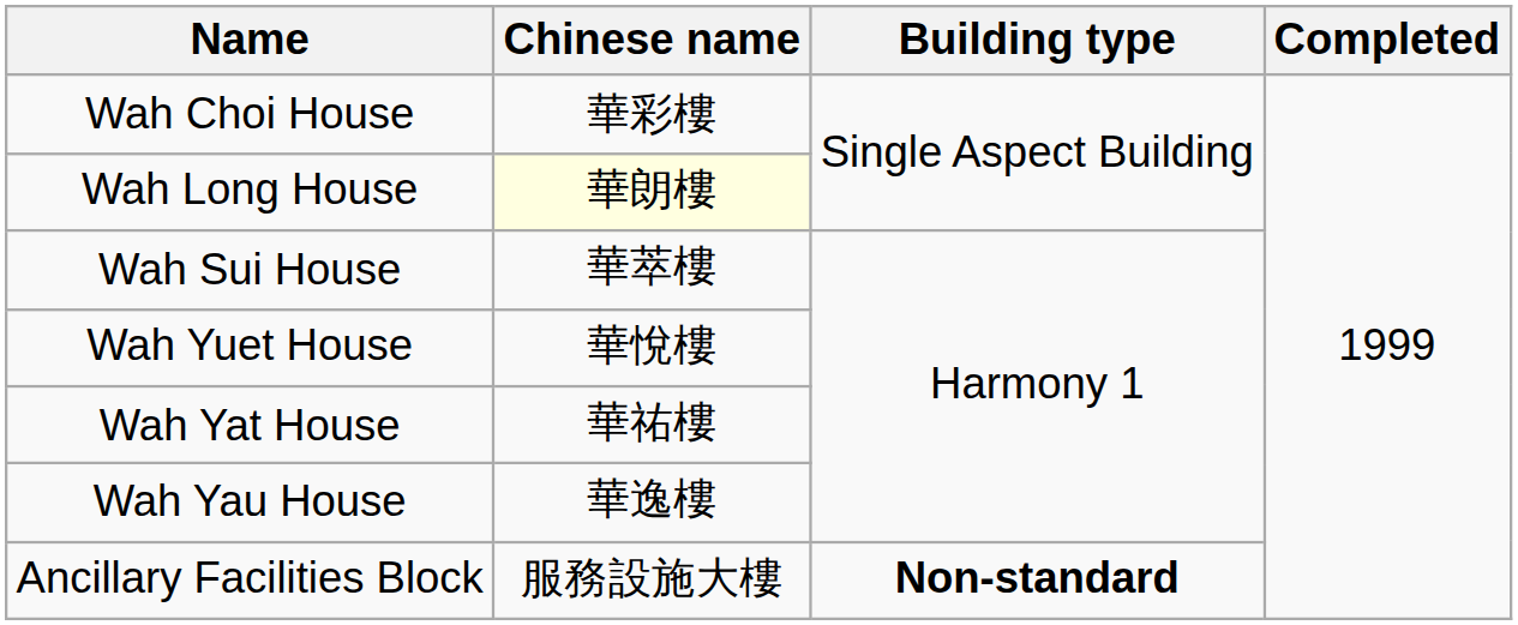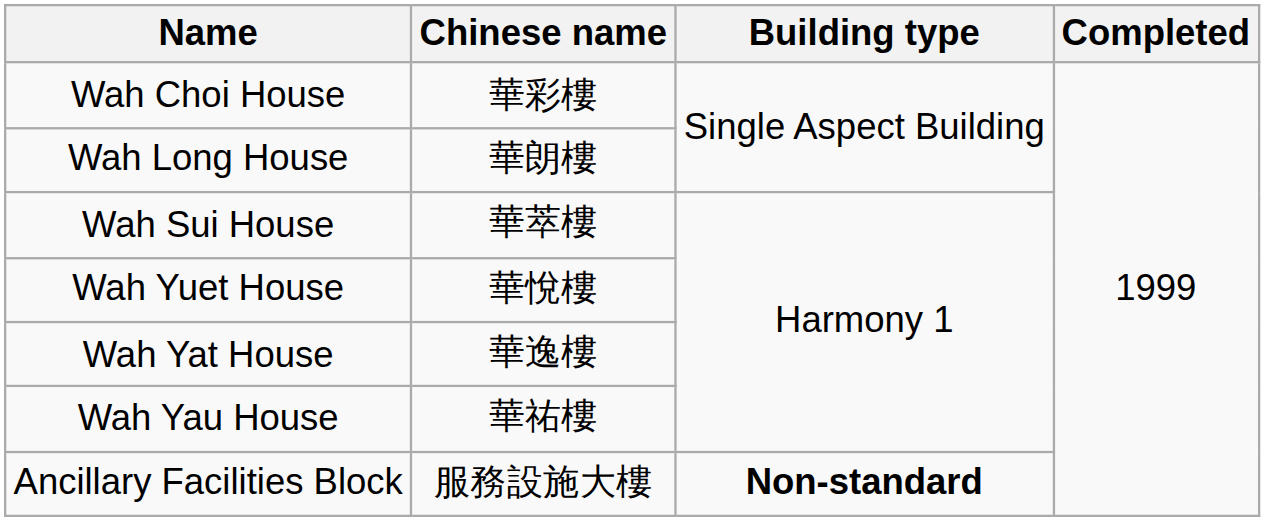Wah Long House | Chinese name: lightyellow background -> no background
Wah Yat House | Chinese name: 華祐樓 -> 華逸樓
Wah Yau House | Chinese name: 華逸樓 -> 華祐樓
